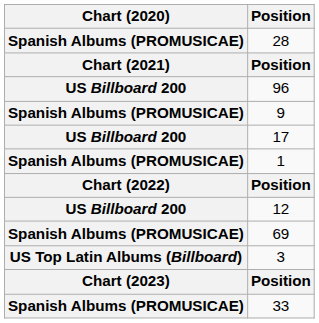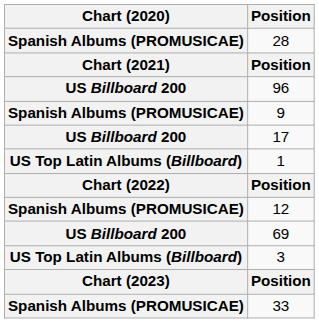1 | Chart (2020): Spanish Albums (PROMUSICAE) -> US Top Latin Albums (Billboard)
12 | Chart (2020): US Billboard 200 -> Spanish Albums (PROMUSICAE)
69 | Chart (2020): Spanish Albums (PROMUSICAE) -> US Billboard 200
